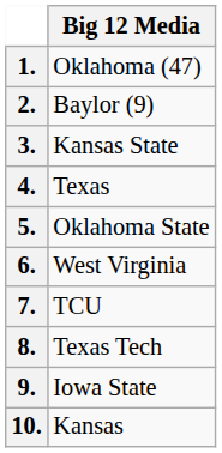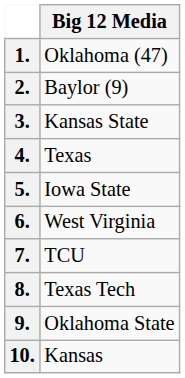5. | Big 12 Media: Oklahoma State -> Iowa State
9. | Big 12 Media: Iowa State -> Oklahoma State
